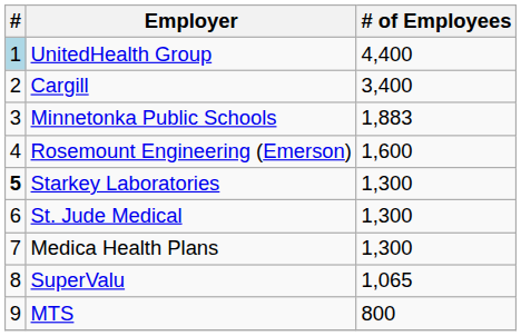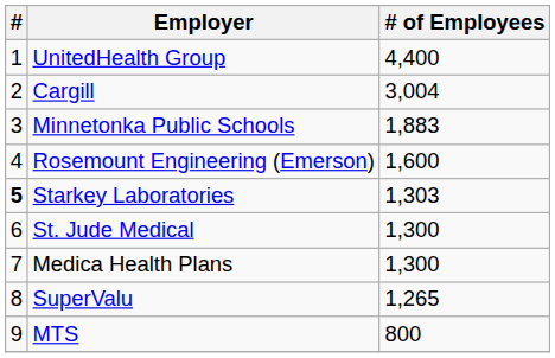UnitedHealth Group | #: lightblue background -> no background
Cargill | # of Employees: 3,400 -> 3,004
Starkey Laboratories | # of Employees: 1,300 -> 1,303
SuperValu | # of Employees: 1,065 -> 1,265
